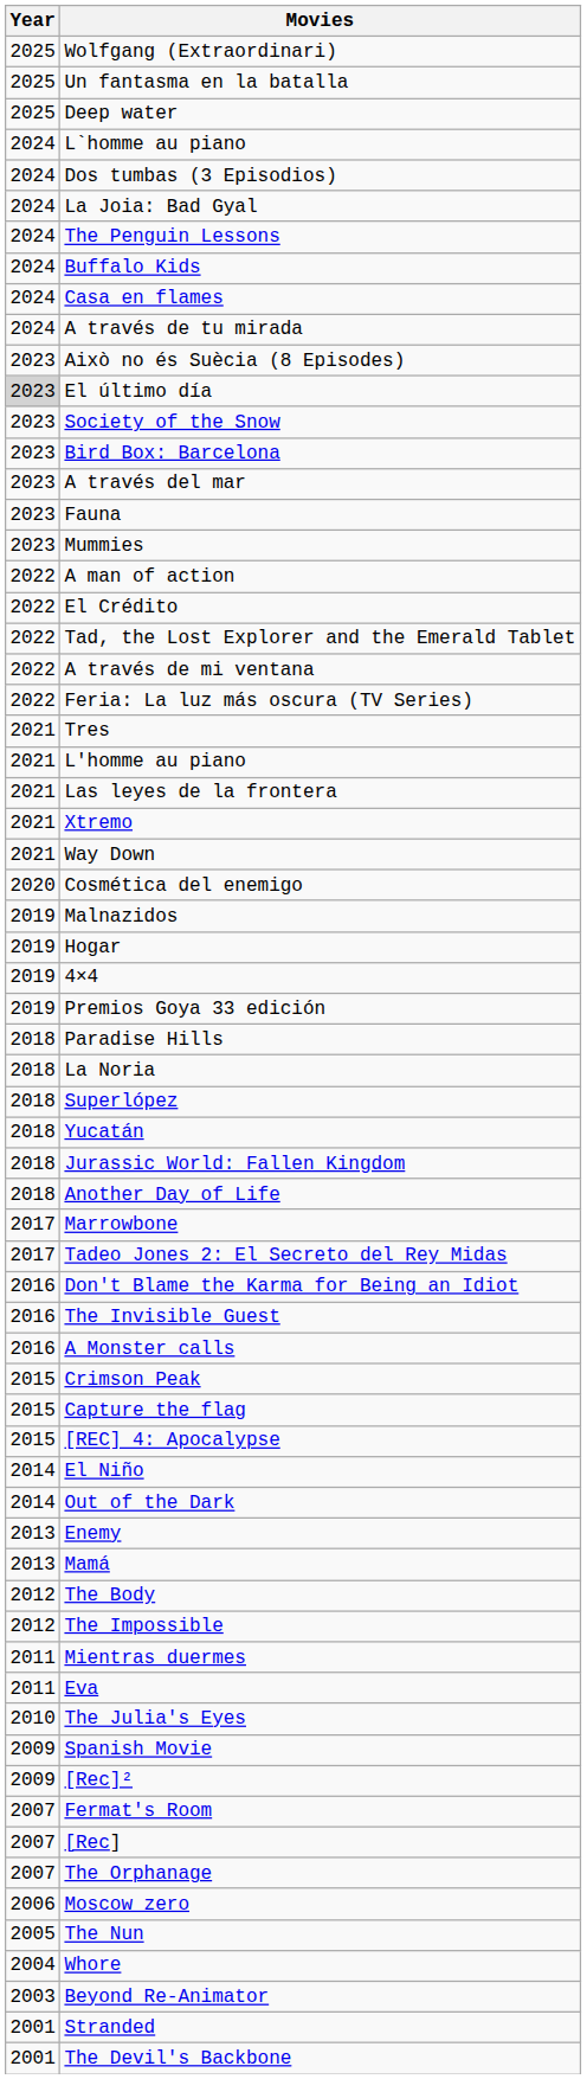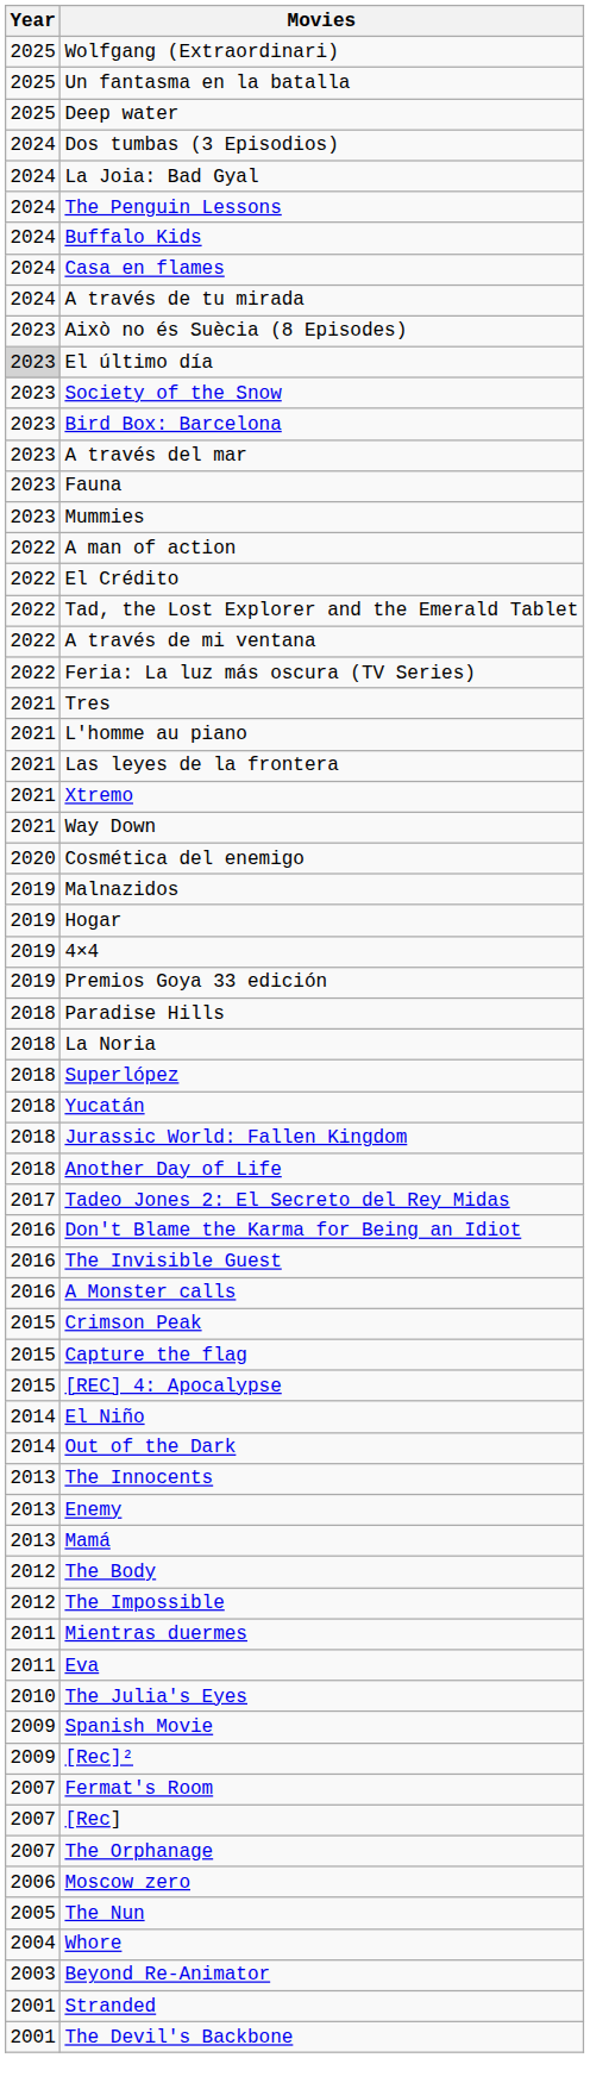- row: 2024 | L`homme au piano
- row: 2017 | Marrowbone
+ row: 2013 | The Innocents
